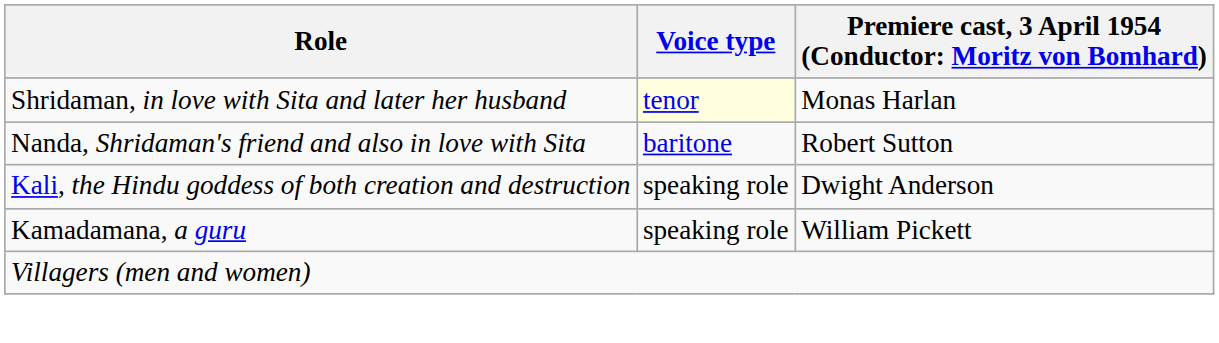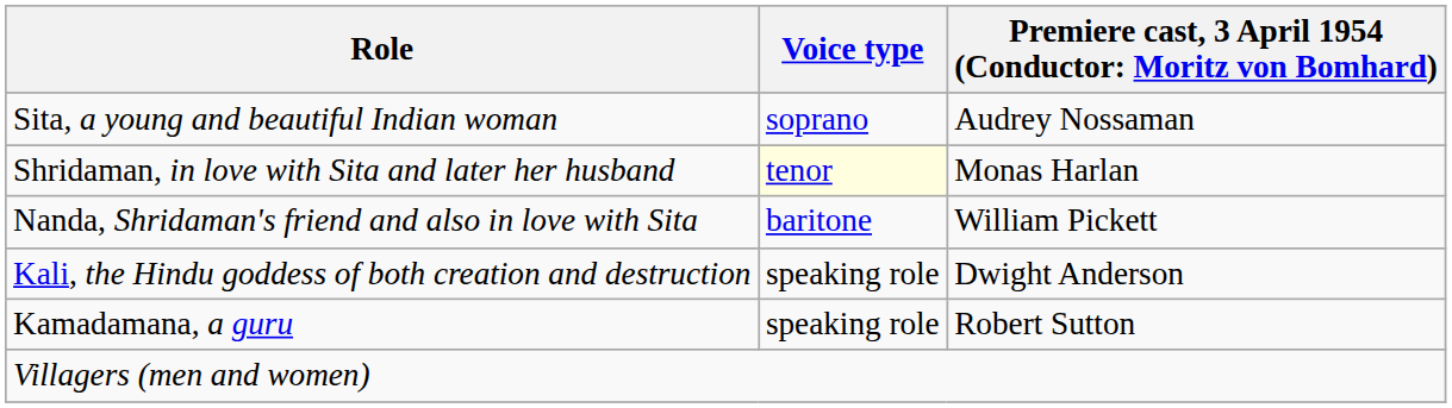+ row: Sita, a young and beautiful Indian woman | soprano | Audrey Nossaman
Nanda, Shridaman's friend and also in love with Sita | column 3: Robert Sutton -> William Pickett
Kamadamana, a guru | column 3: William Pickett -> Robert Sutton
